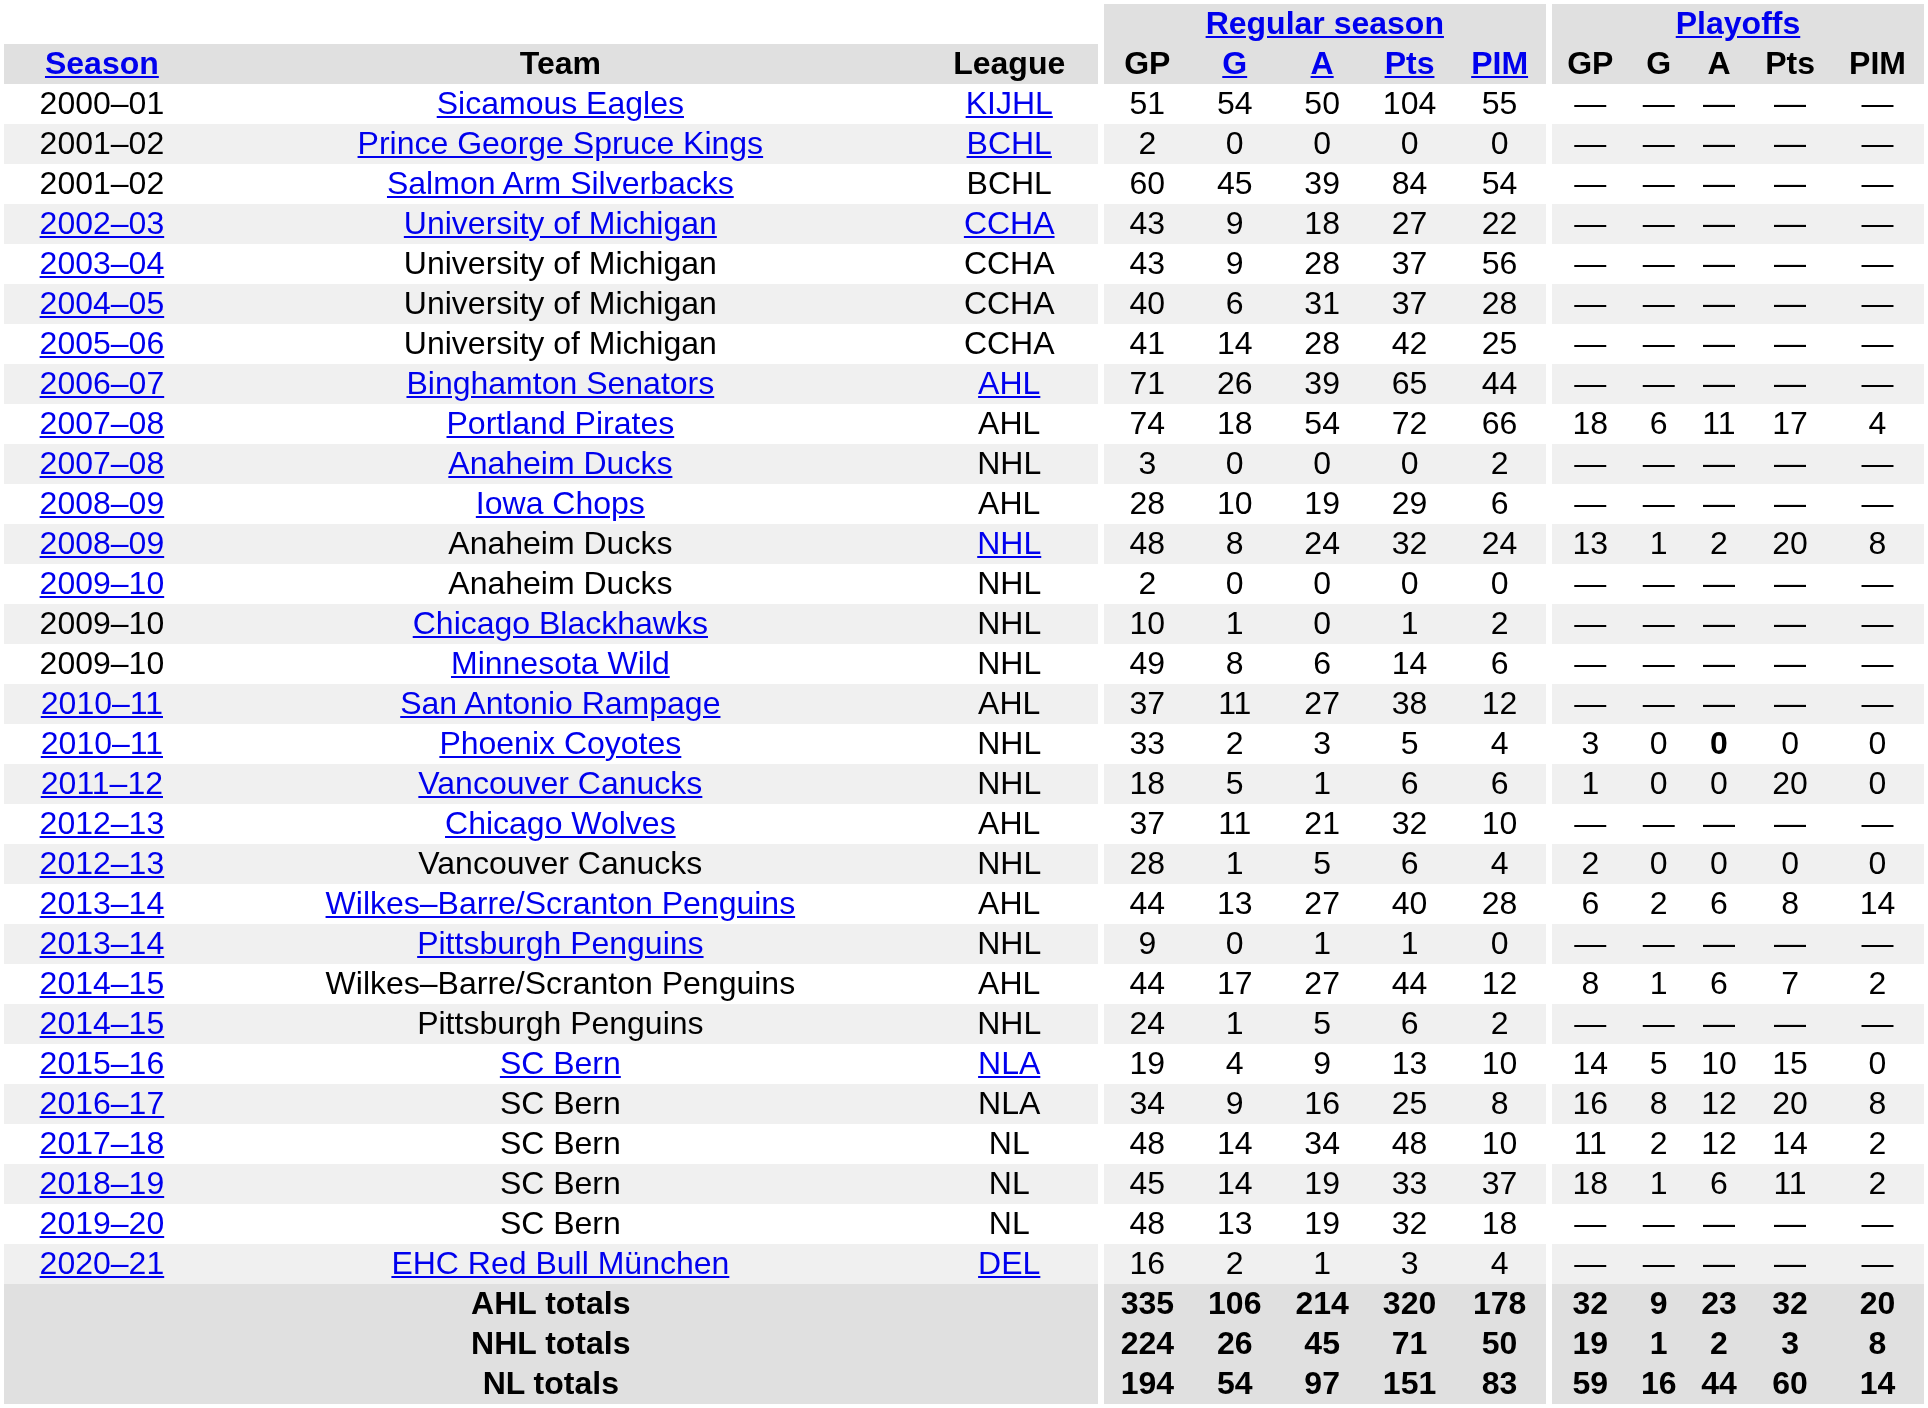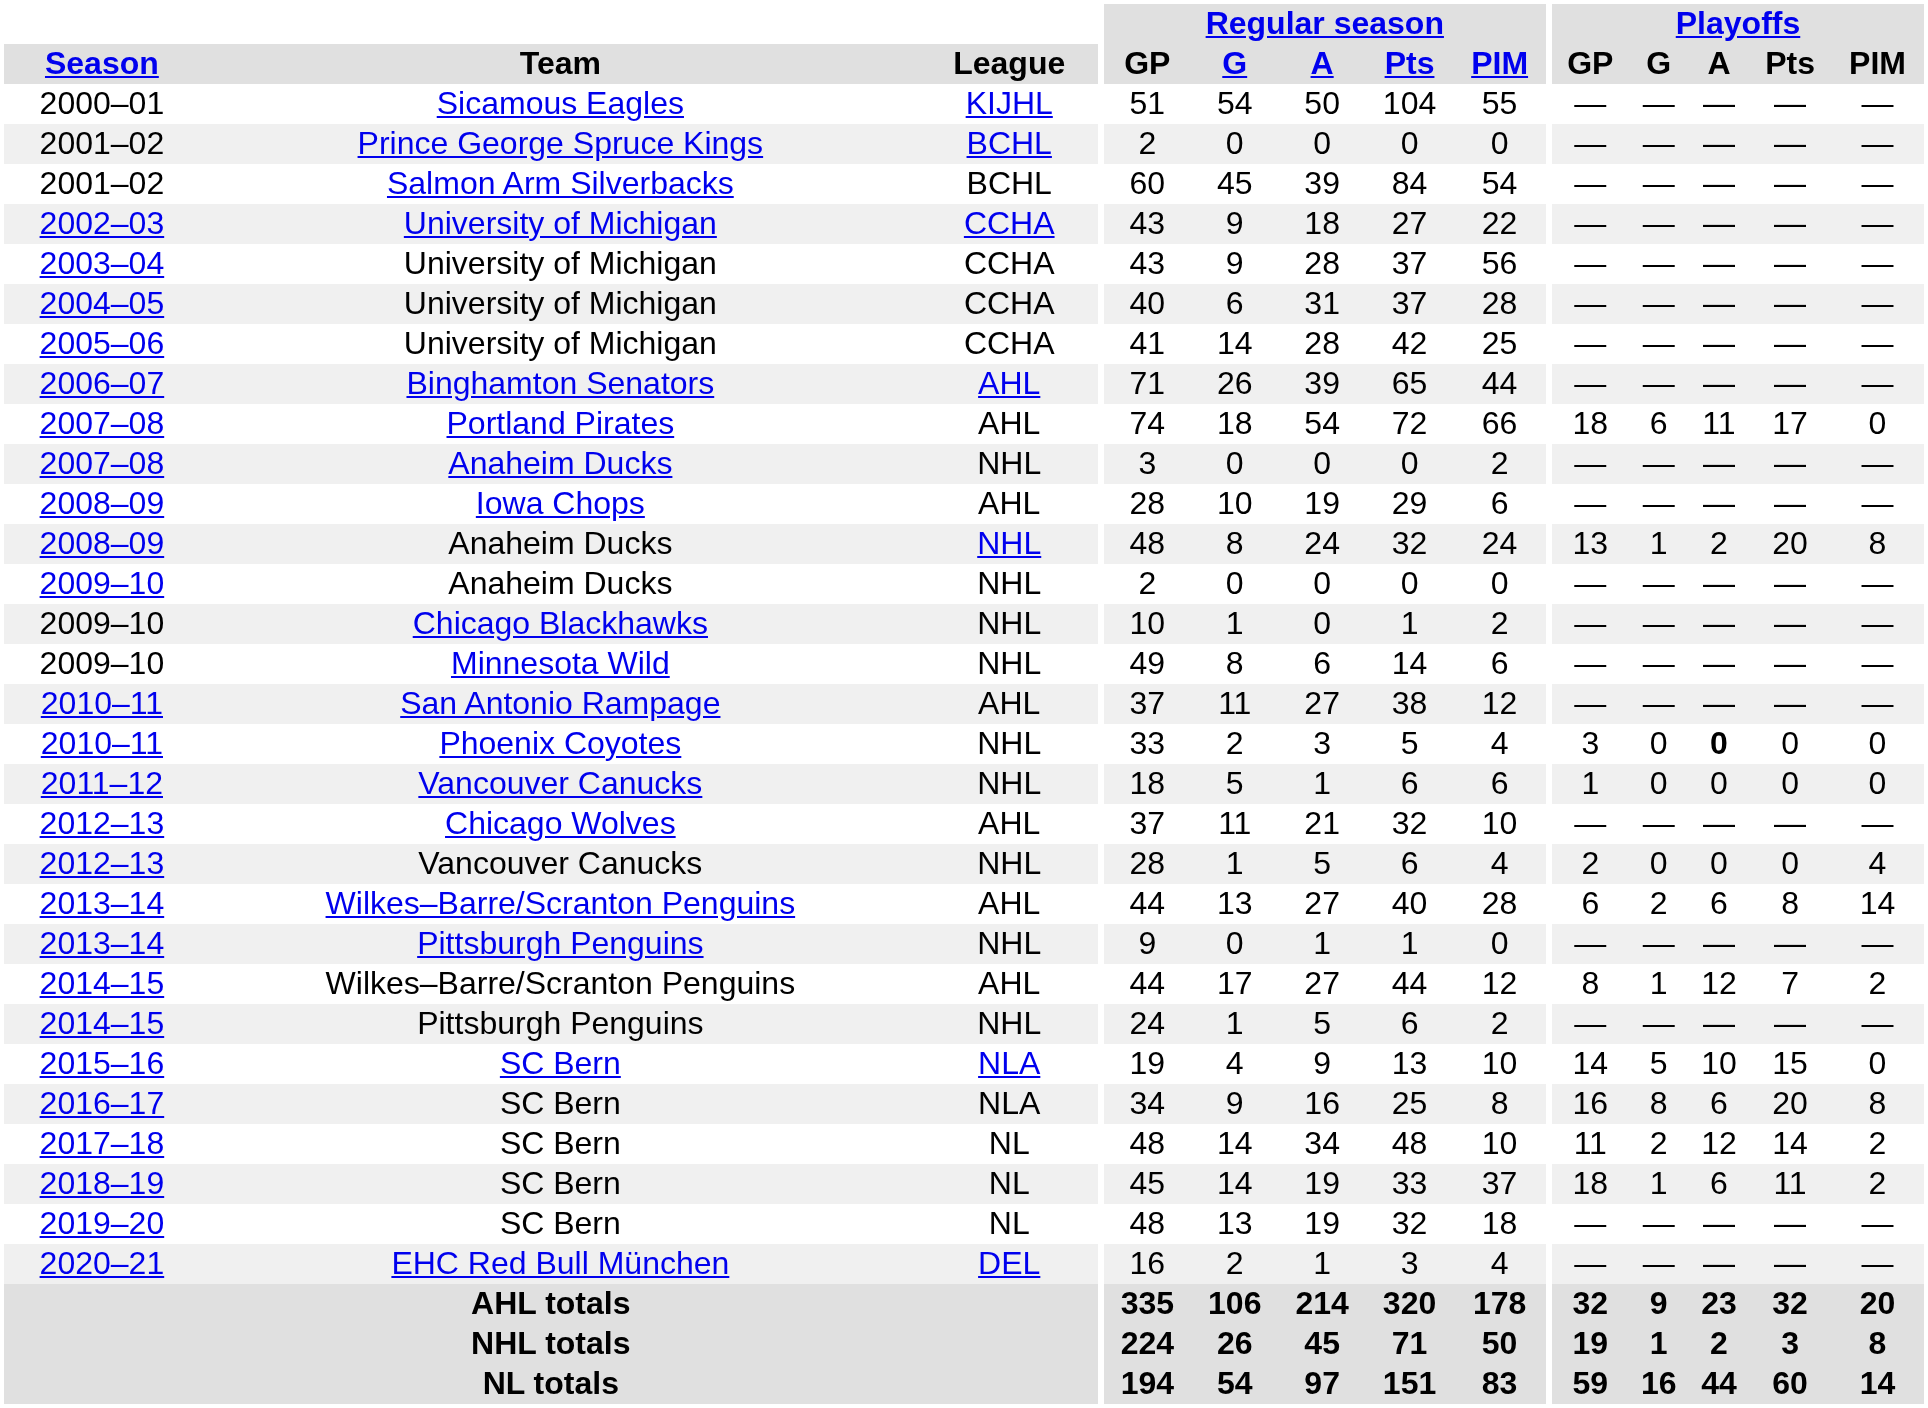2007–08 / Portland Pirates | Playoffs / PIM: 4 -> 0
2011–12 | Playoffs / Pts: 20 -> 0
2012–13 / Vancouver Canucks | Playoffs / PIM: 0 -> 4
2014–15 / Wilkes–Barre/Scranton Penguins | Playoffs / A: 6 -> 12
2016–17 | Playoffs / A: 12 -> 6
